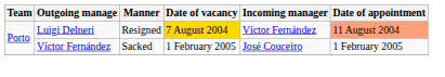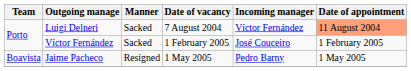Luigi Delneri | Manner: Resigned -> Sacked
Luigi Delneri | Date of vacancy: gold background -> no background
+ row: Boavista | Jaime Pacheco | Resigned | 1 May 2005 | Pedro Barny | 1 May 2005
